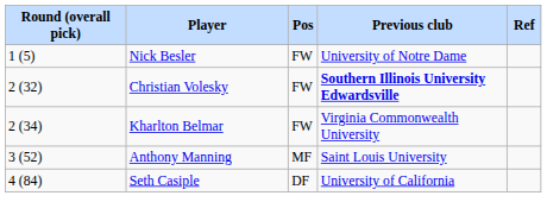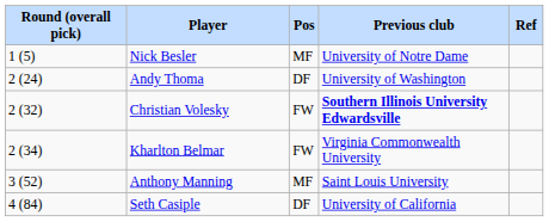Nick Besler | Pos: FW -> MF
+ row: 2 (24) | Andy Thoma | DF | University of Washington
